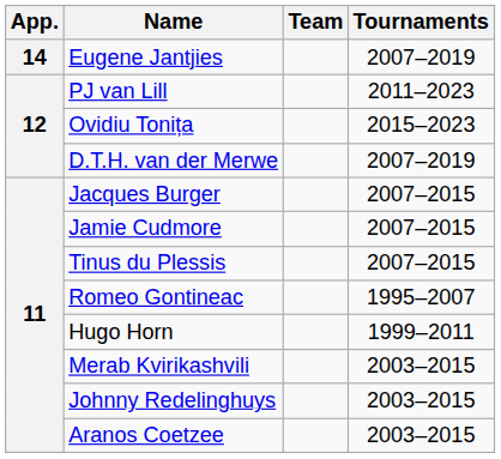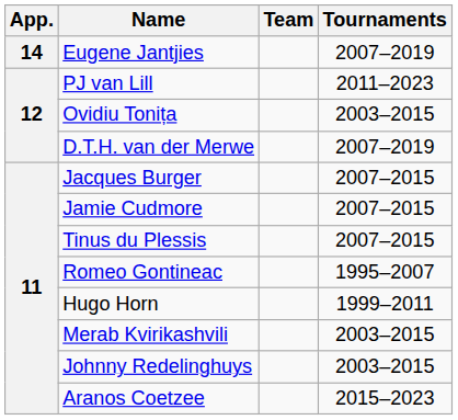Ovidiu Tonița | Tournaments: 2015–2023 -> 2003–2015
Aranos Coetzee | Tournaments: 2003–2015 -> 2015–2023
